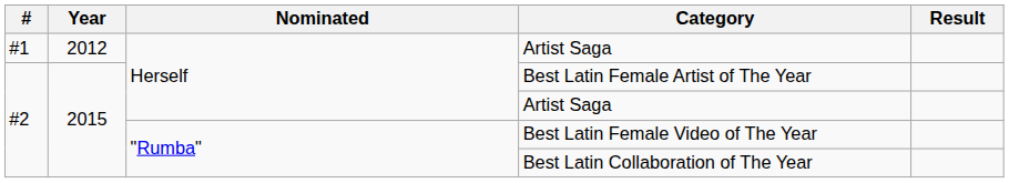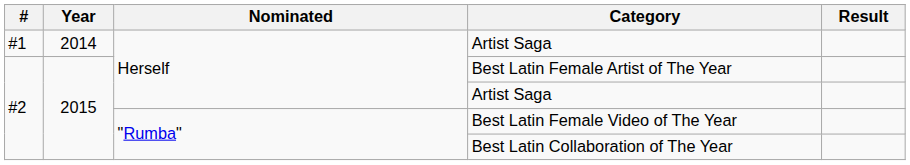#1 / Artist Saga | Year: 2012 -> 2014
